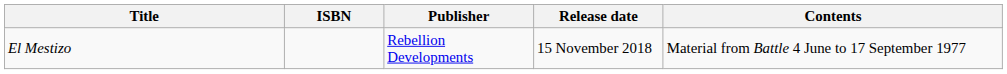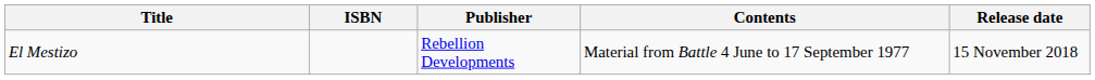columns swapped: Release date <-> Contents
